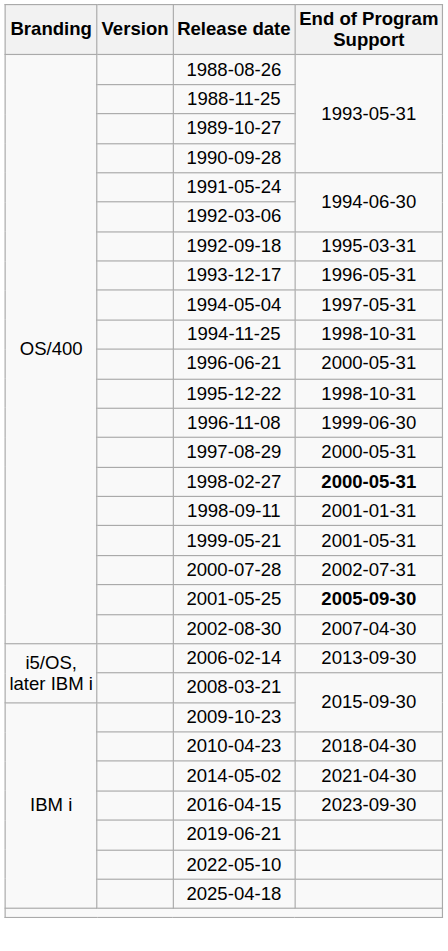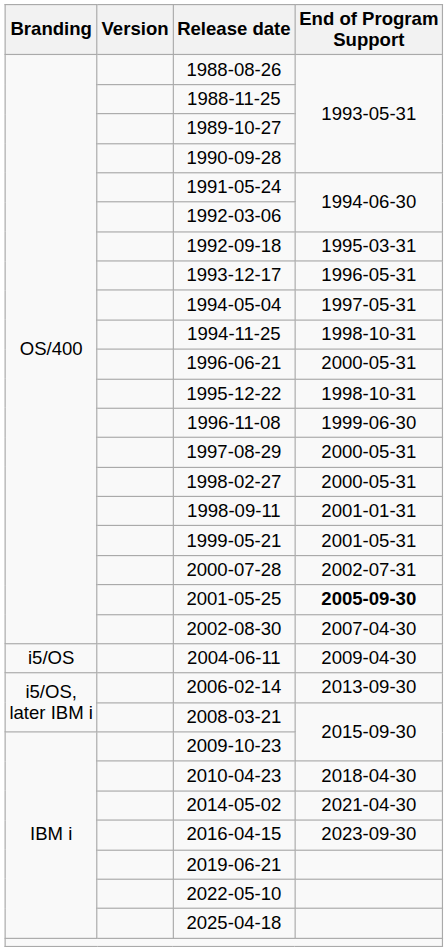1998-02-27 | End of Program Support: bold -> normal
+ row: i5/OS | 2004-06-11 | 2009-04-30
